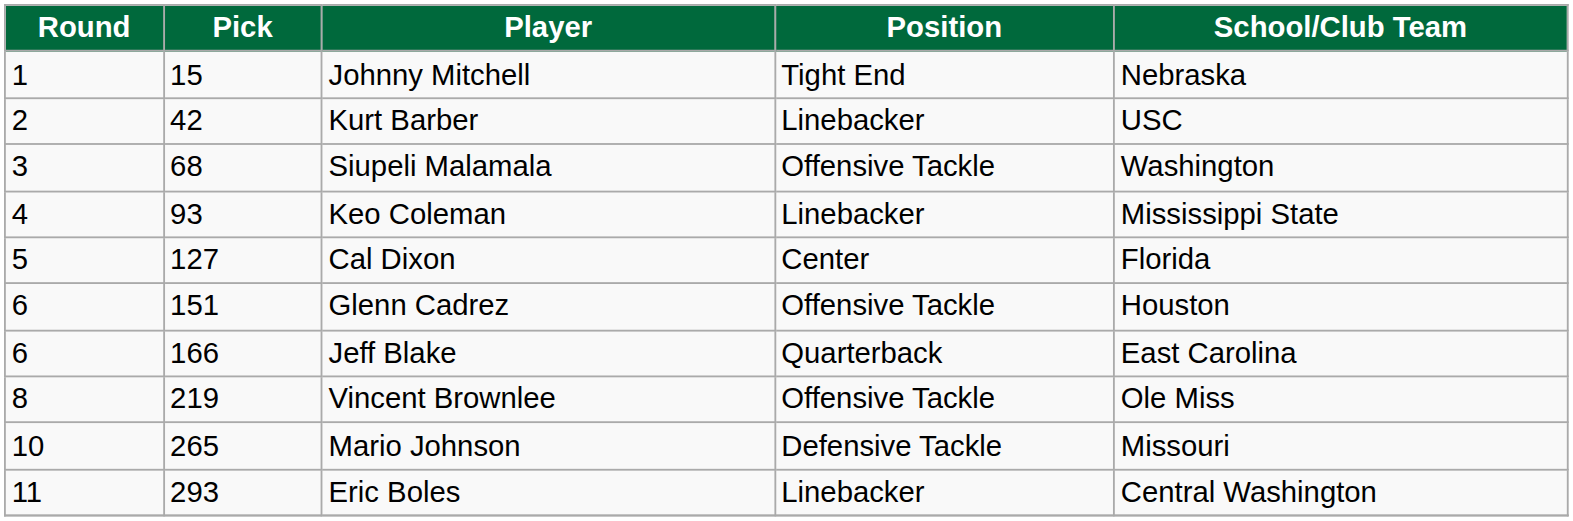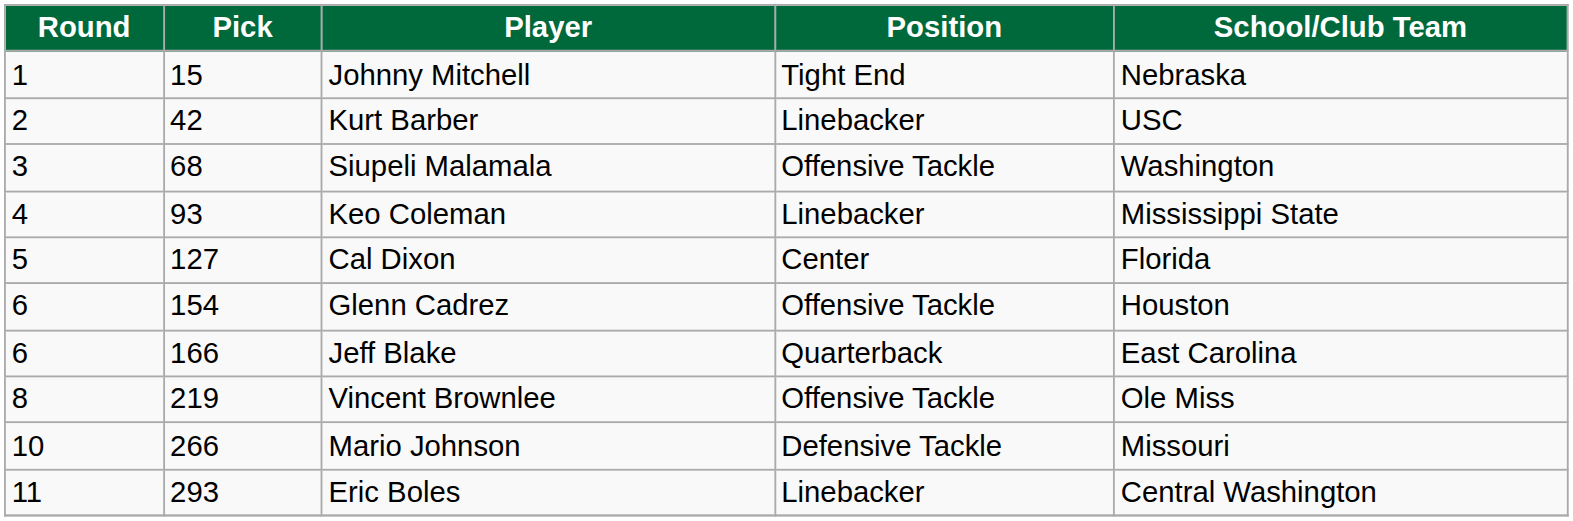Glenn Cadrez | Pick: 151 -> 154
Mario Johnson | Pick: 265 -> 266
